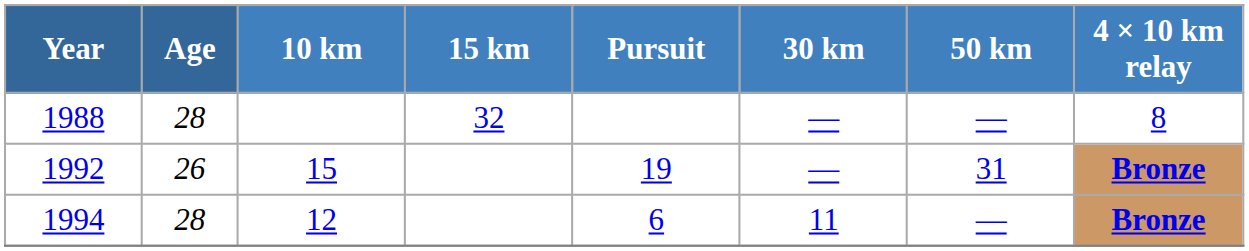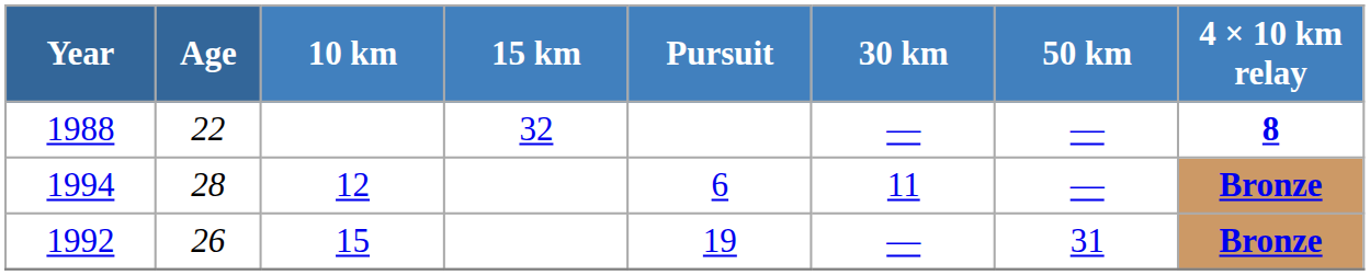1988 | Age: 28 -> 22
1988 | 4 × 10 km relay: normal -> bold
rows swapped: 1992 <-> 1994
